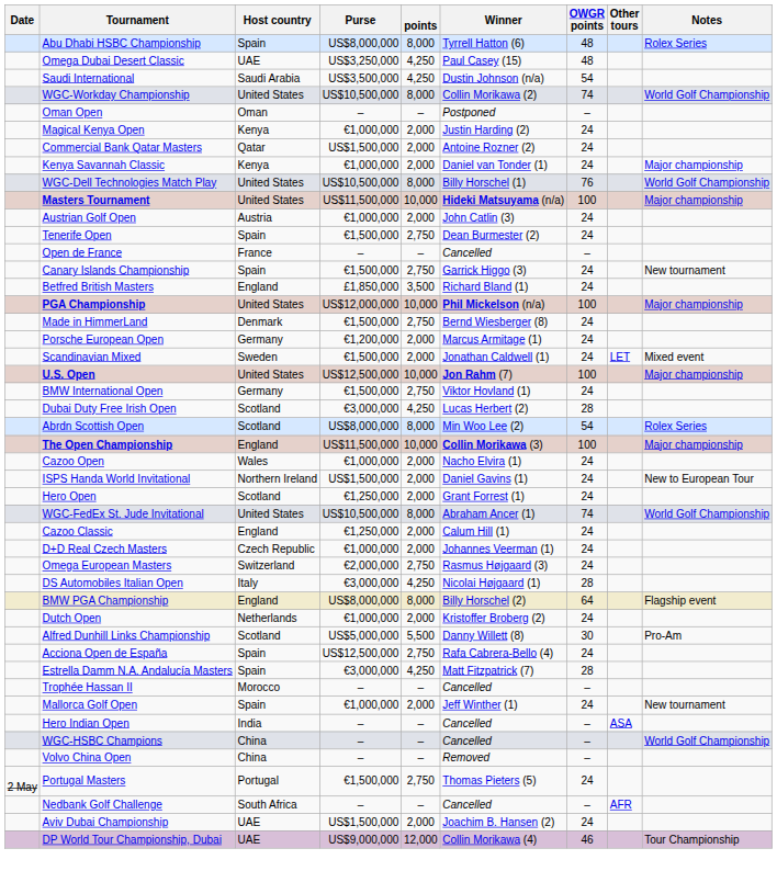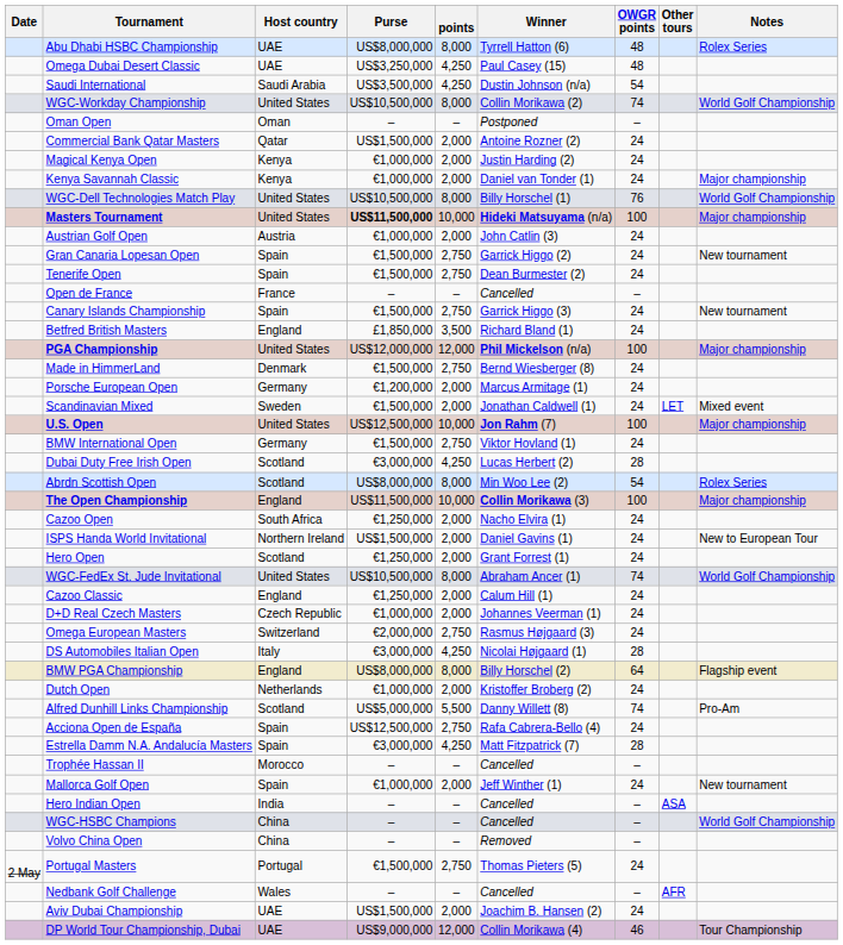Abu Dhabi HSBC Championship | Host country: Spain -> UAE
rows swapped: Commercial Bank Qatar Masters <-> Magical Kenya Open
Masters Tournament | Purse: normal -> bold
+ row: Gran Canaria Lopesan Open | Spain | €1,500,000 | 2,750 | Garrick Higgo (2) | 24 | New tournament
PGA Championship | points: 10,000 -> 12,000
Cazoo Open | Host country: Wales -> South Africa
Cazoo Open | Purse: €1,000,000 -> €1,250,000
Alfred Dunhill Links Championship | OWGR points: 30 -> 74
Nedbank Golf Challenge | Host country: South Africa -> Wales
